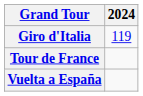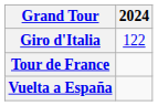Giro d'Italia | 2024: 119 -> 122
